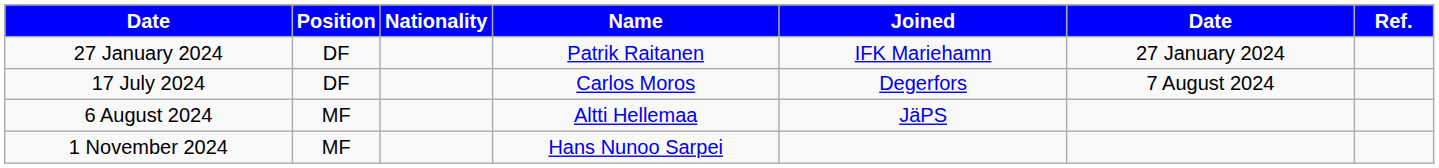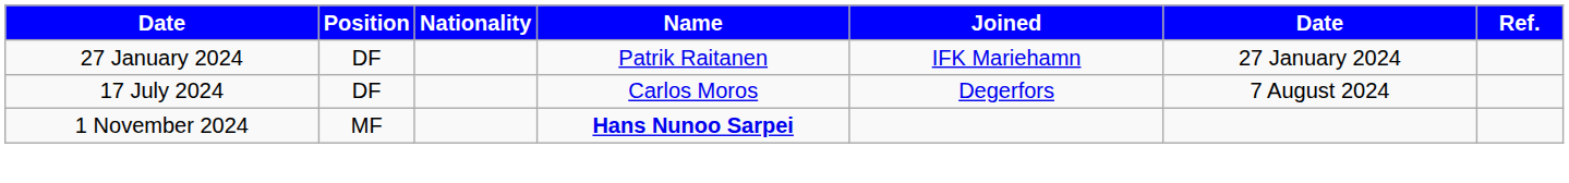- row: 6 August 2024 | MF | Altti Hellemaa | JäPS
1 November 2024 | Name: normal -> bold
